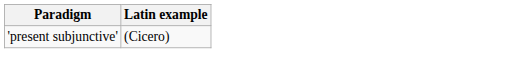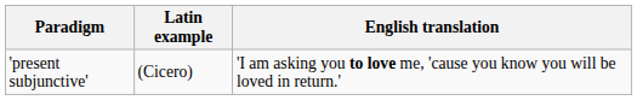+ column: English translation | 'I am asking you to love me, 'cause you know you will be loved in return.'
